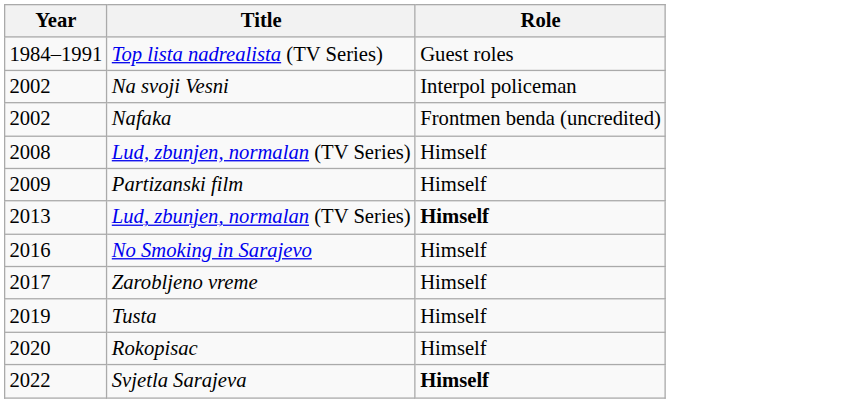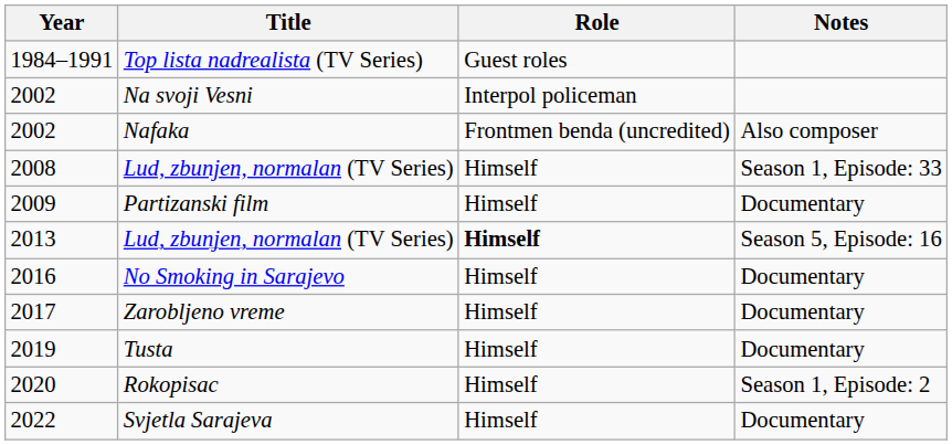+ column: Notes | Also composer | Season 1, Episode: 33 | Documentary | Season 5, Episode: 16 | Documentary | Documentary | Documentary | Season 1, Episode: 2 | Documentary
Svjetla Sarajeva | Role: bold -> normal
